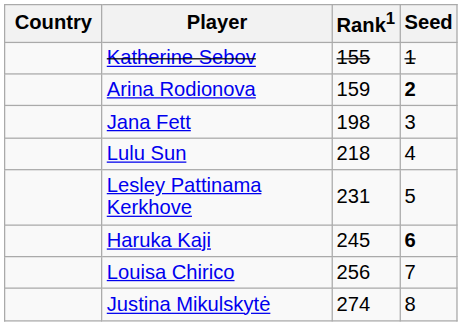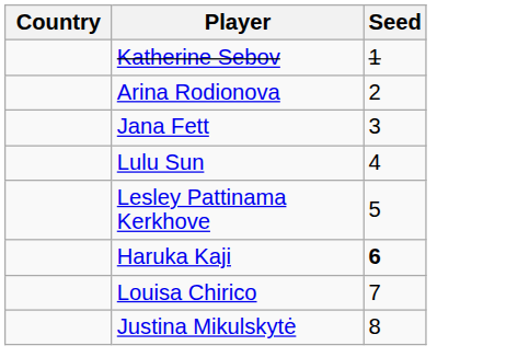- column: Rank1 | 155 | 159 | 198 | 218 | 231 | 245 | 256 | 274
Arina Rodionova | Seed: bold -> normal
